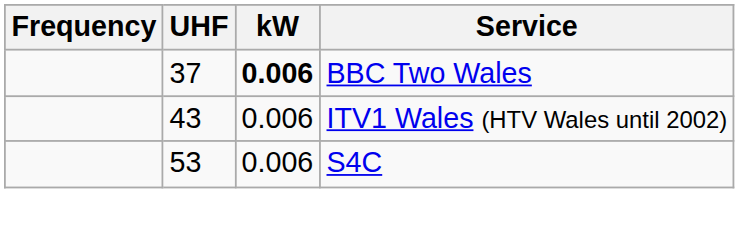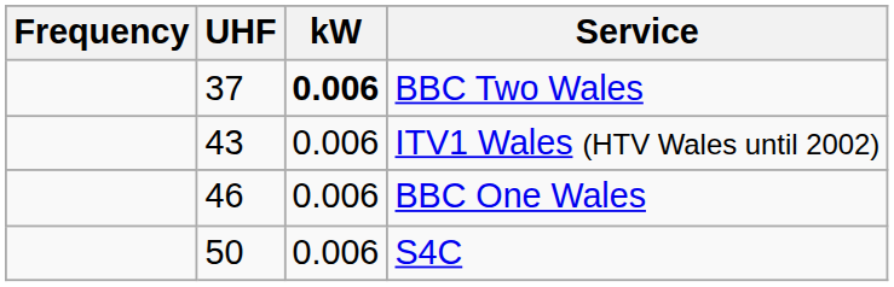+ row: 46 | 0.006 | BBC One Wales
S4C | UHF: 53 -> 50
